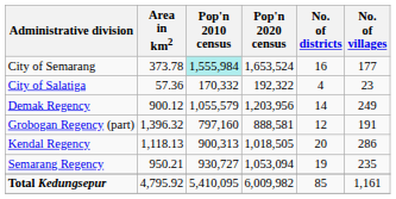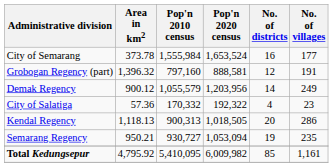City of Semarang | Pop'n 2010 census: paleturquoise background -> no background
rows swapped: City of Salatiga <-> Grobogan Regency (part)
